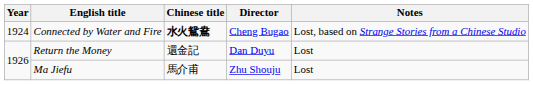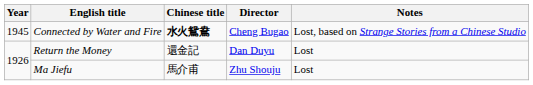Connected by Water and Fire | Year: 1924 -> 1945
